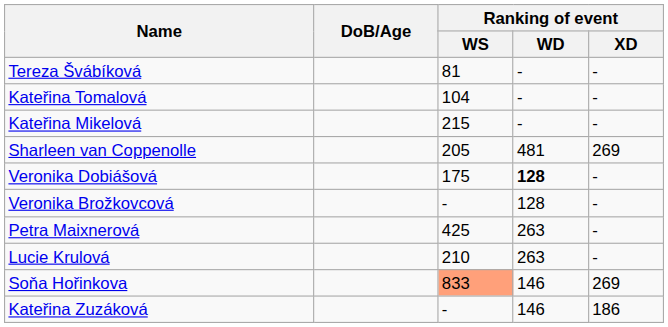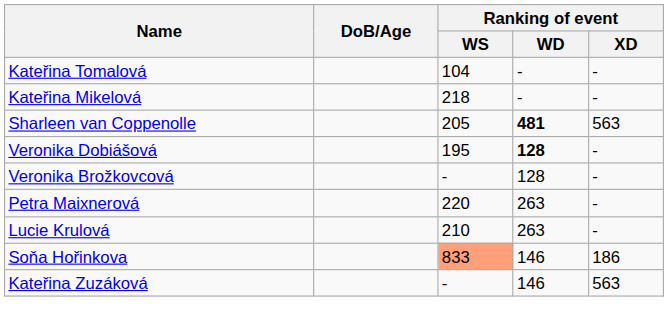- row: Tereza Švábíková | 81 | - | -
Kateřina Mikelová | Ranking of event / WS: 215 -> 218
Sharleen van Coppenolle | Ranking of event / WD: normal -> bold
Sharleen van Coppenolle | Ranking of event / XD: 269 -> 563
Veronika Dobiášová | Ranking of event / WS: 175 -> 195
Petra Maixnerová | Ranking of event / WS: 425 -> 220
Soňa Hořinkova | Ranking of event / XD: 269 -> 186
Kateřina Zuzáková | Ranking of event / XD: 186 -> 563
